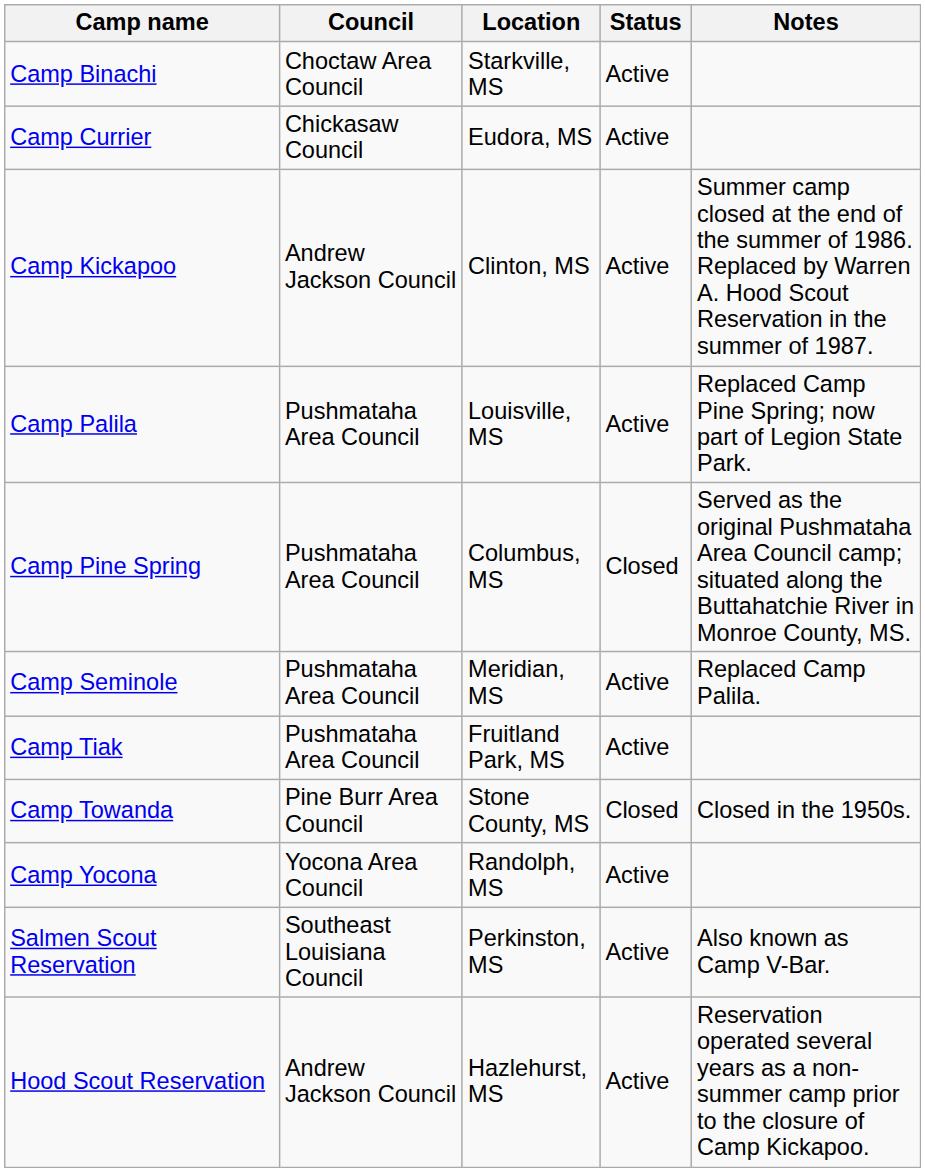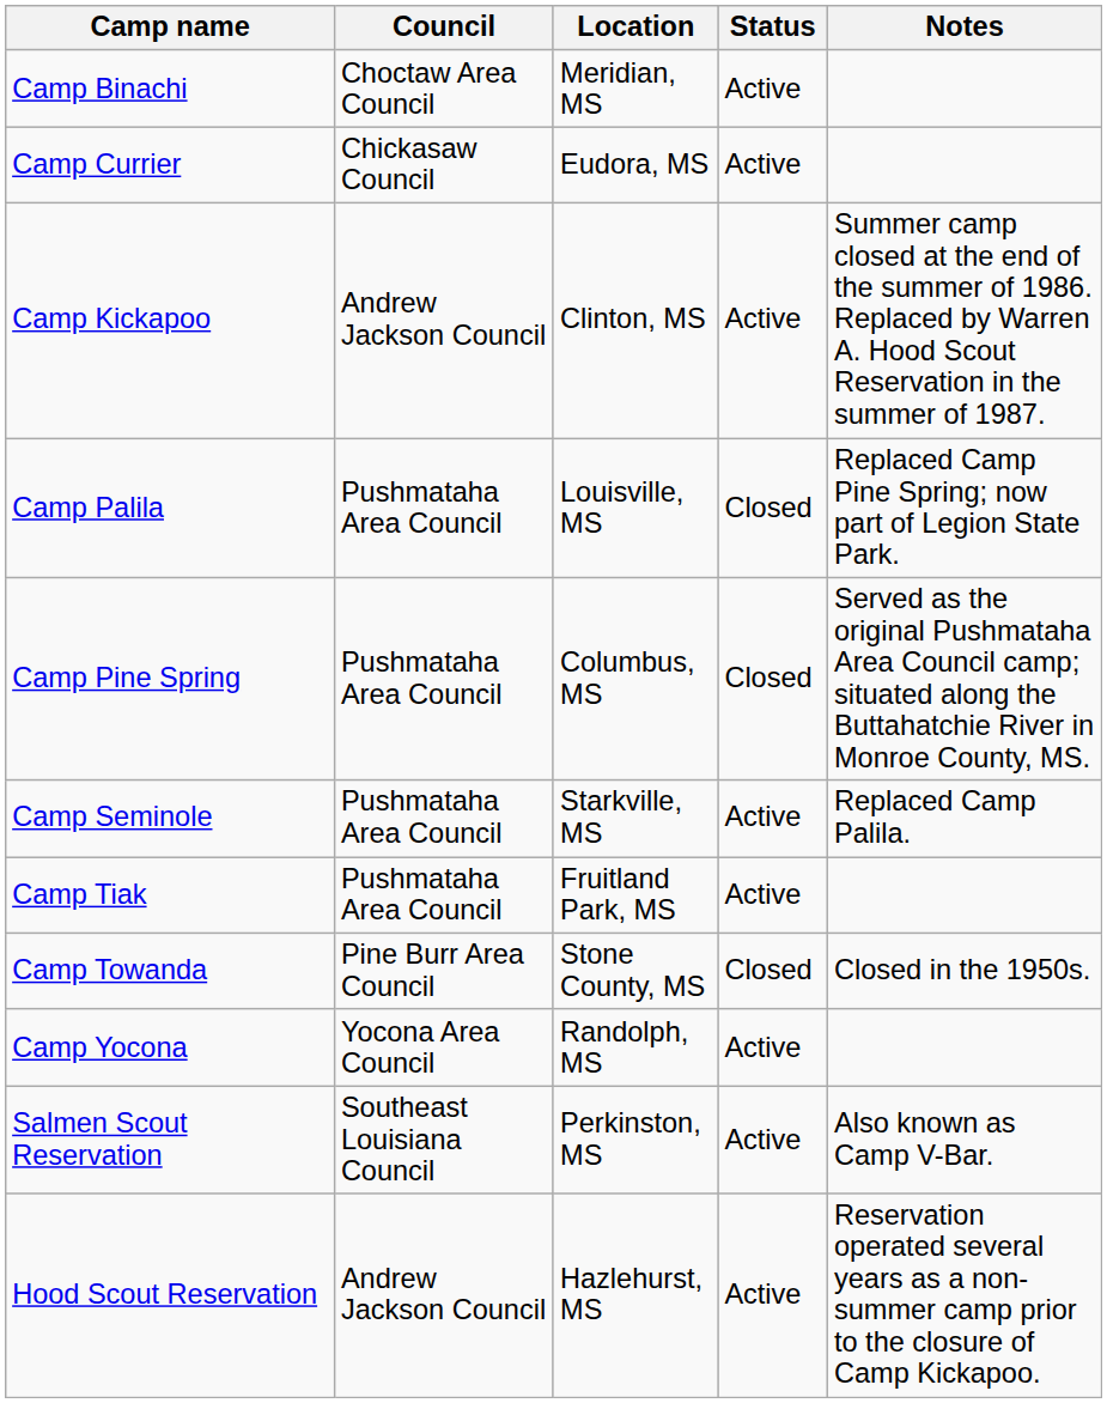Camp Binachi | Location: Starkville, MS -> Meridian, MS
Camp Palila | Status: Active -> Closed
Camp Seminole | Location: Meridian, MS -> Starkville, MS
